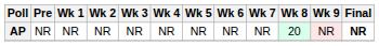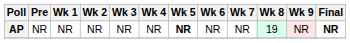AP | Wk 5: normal -> bold
AP | Wk 8: 20 -> 19
